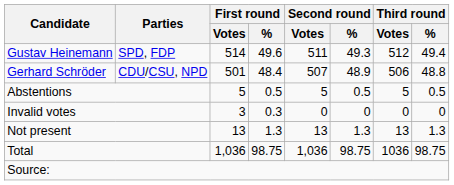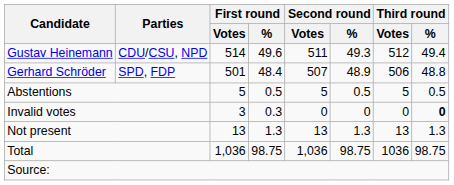Gustav Heinemann | Parties: SPD, FDP -> CDU/CSU, NPD
Gerhard Schröder | Parties: CDU/CSU, NPD -> SPD, FDP
Invalid votes | Third round / %: normal -> bold
